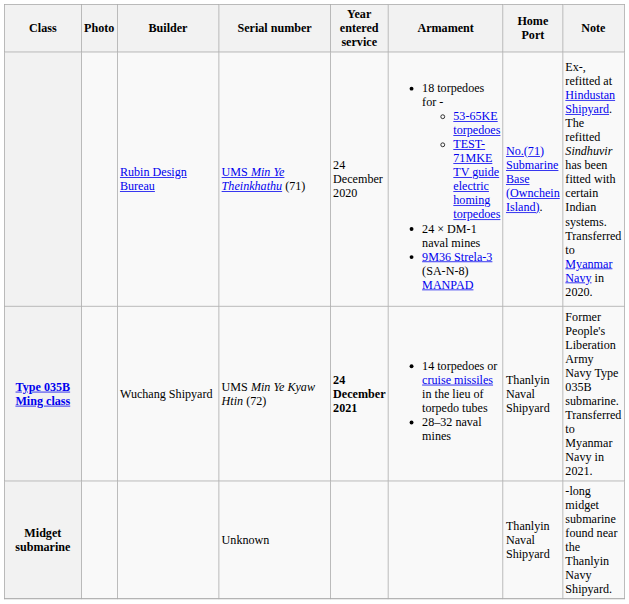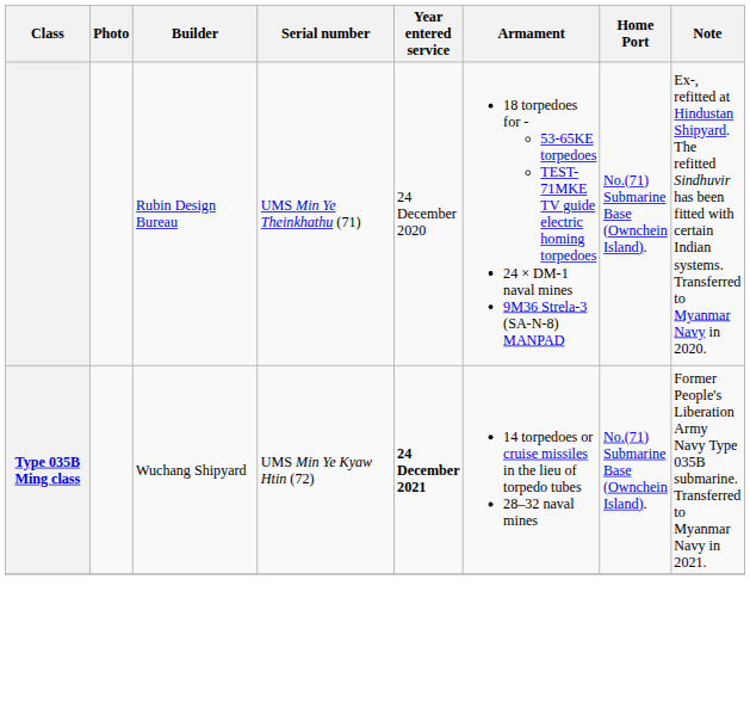Type 035B Ming class | Home Port: Thanlyin Naval Shipyard -> No.(71) Submarine Base (Ownchein Island).
- row: Midget submarine | Unknown | Thanlyin Naval Shipyard | -long midget submarine found near the Thanlyin Navy Shipyard.
